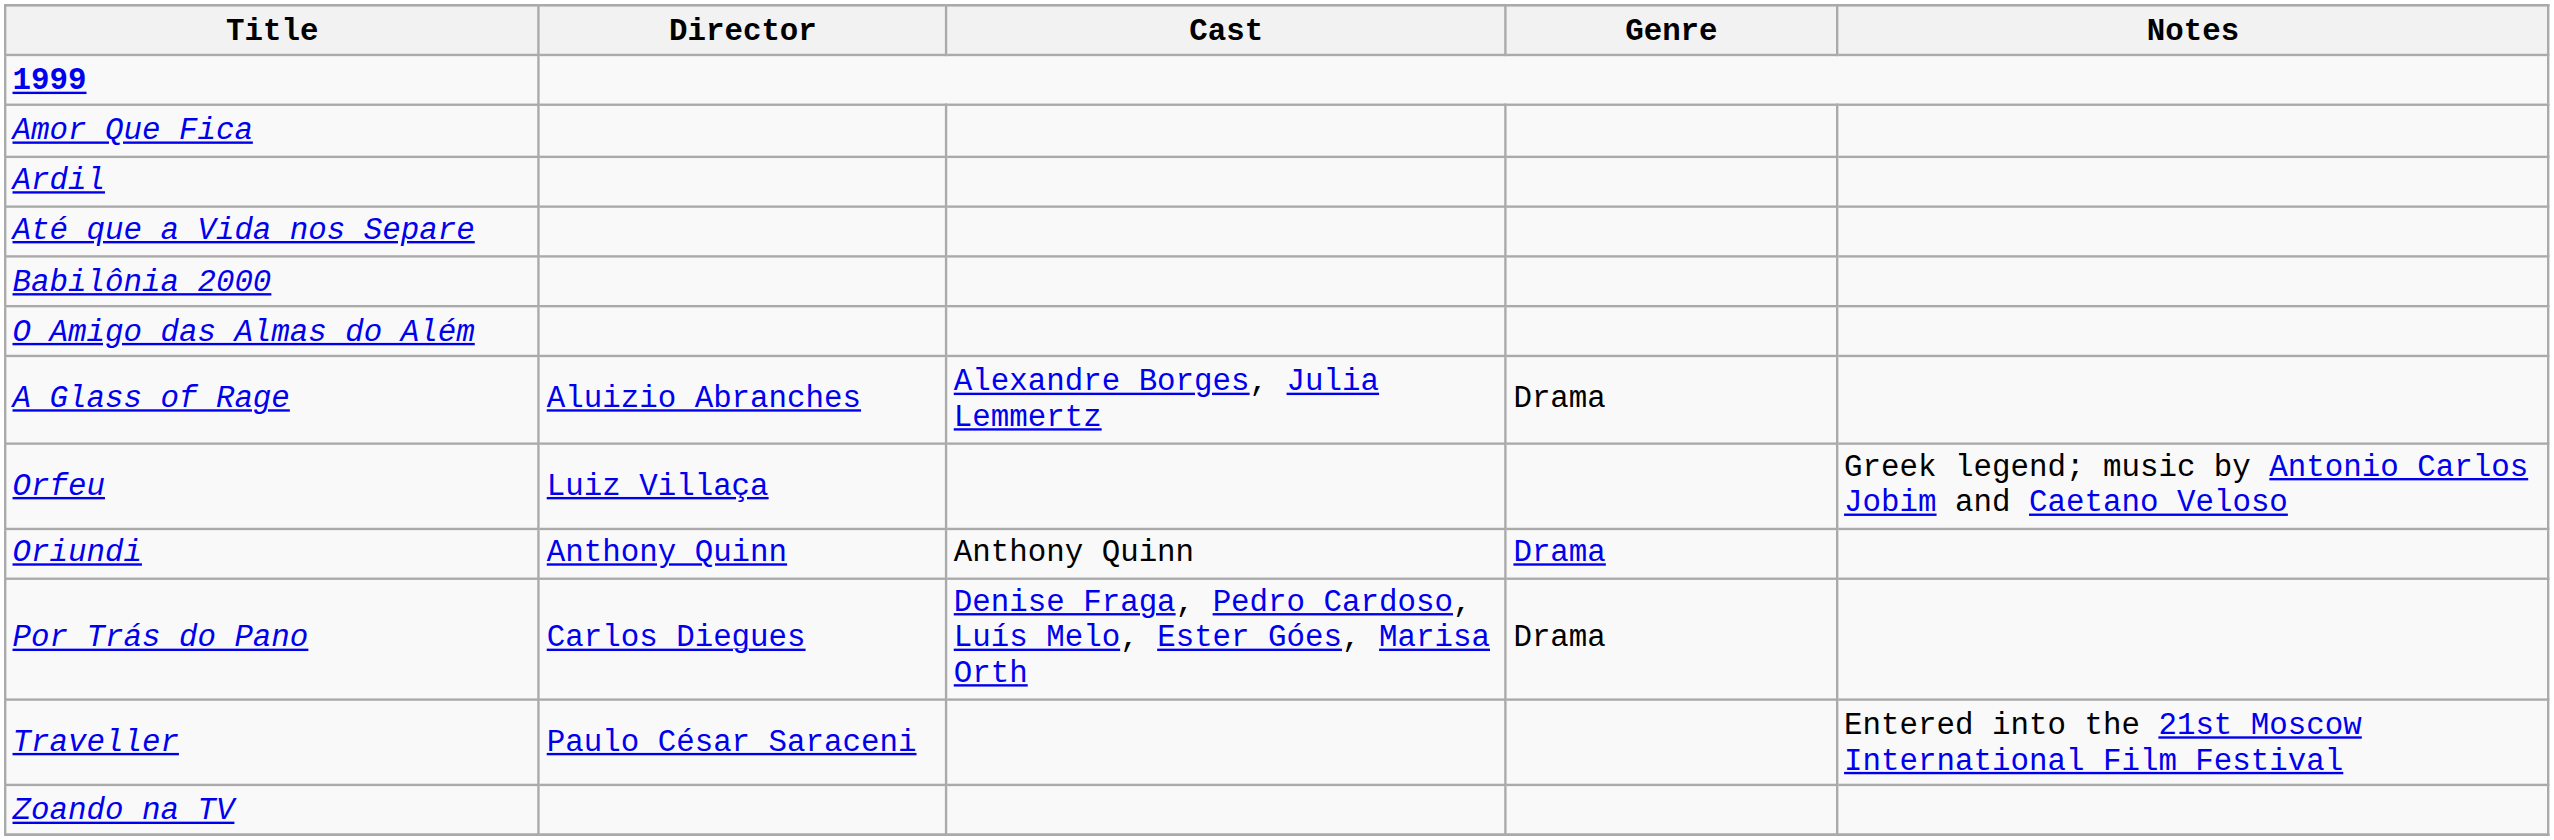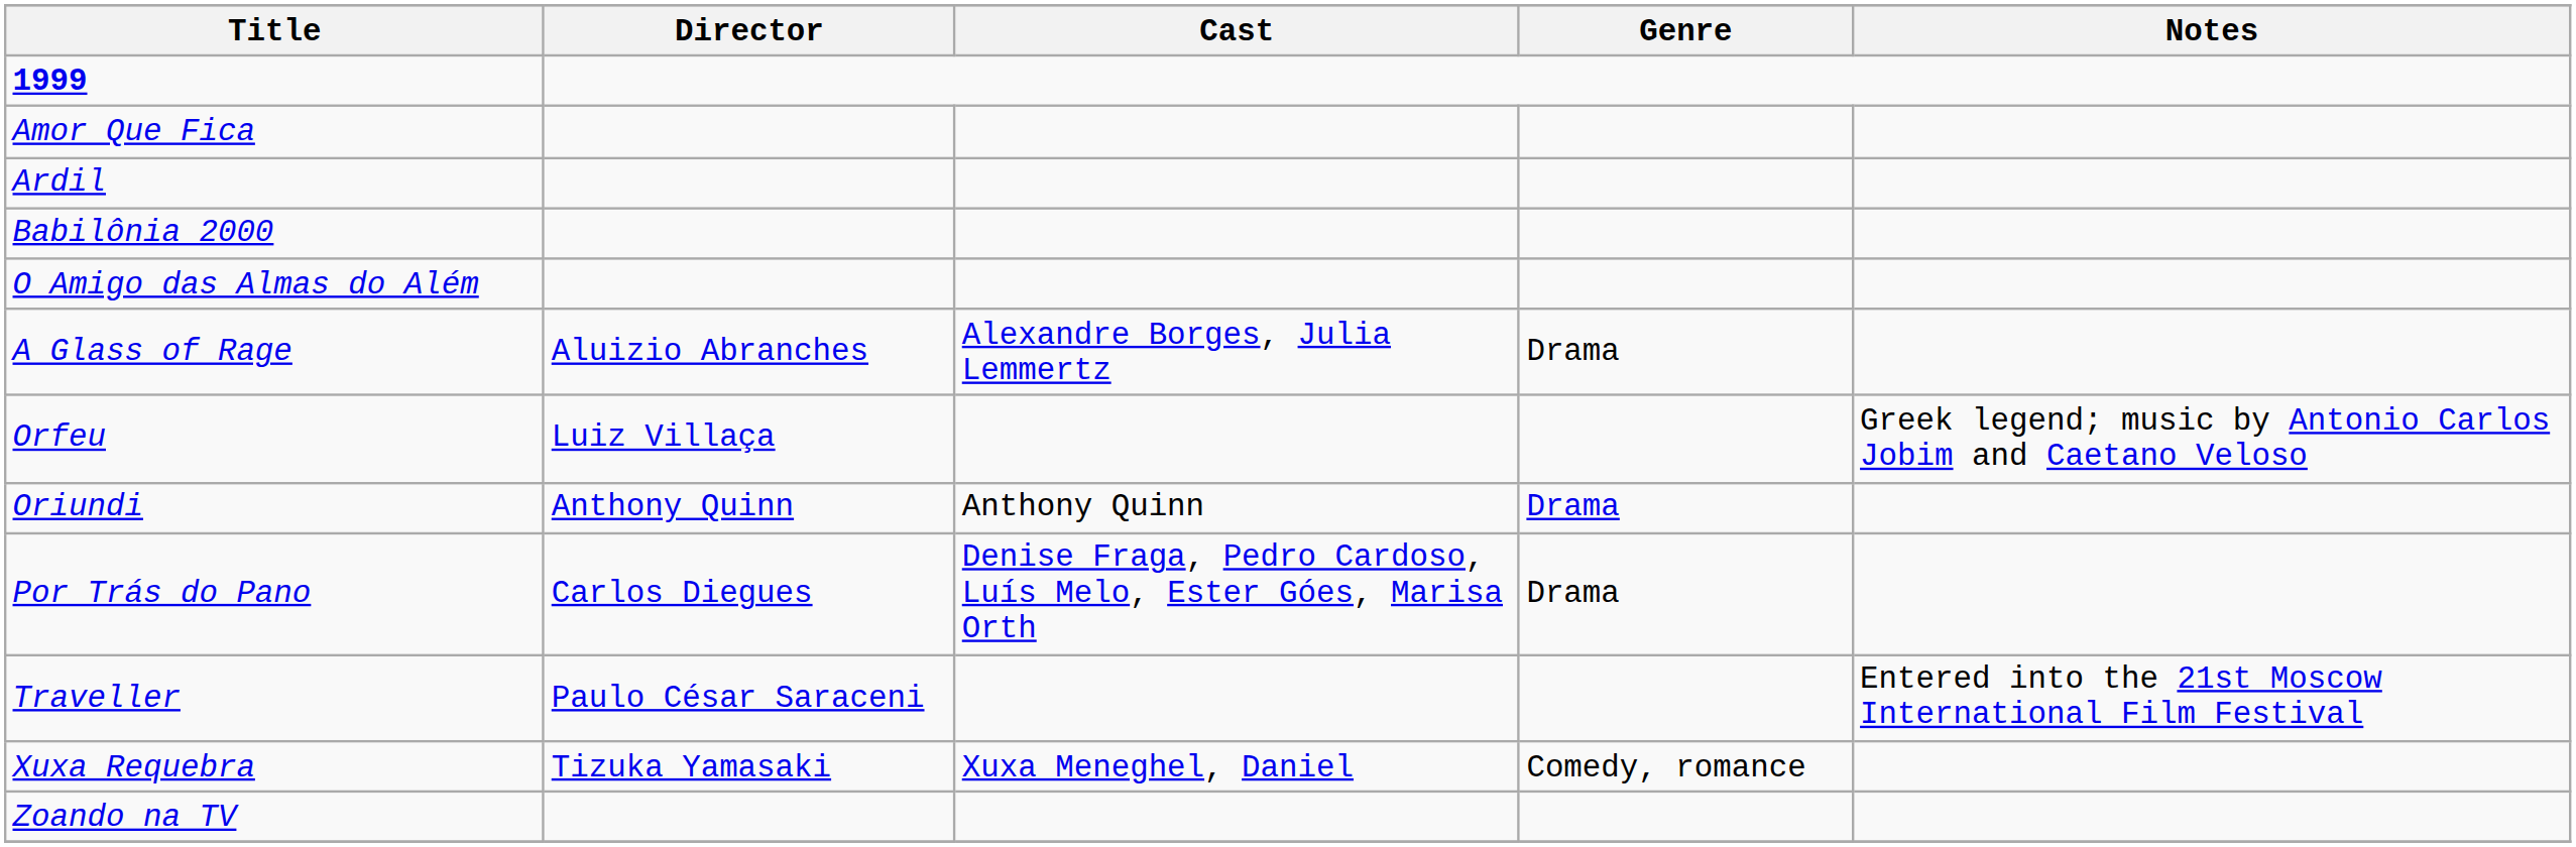- row: Até que a Vida nos Separe
+ row: Xuxa Requebra | Tizuka Yamasaki | Xuxa Meneghel, Daniel | Comedy, romance
